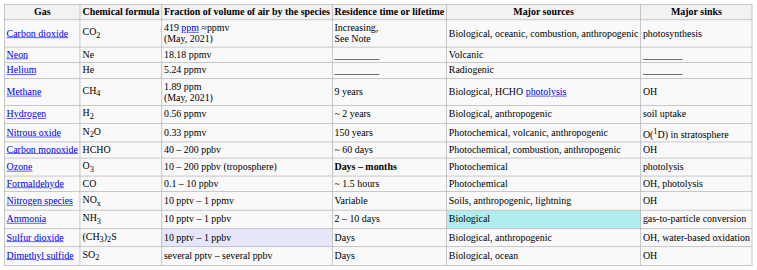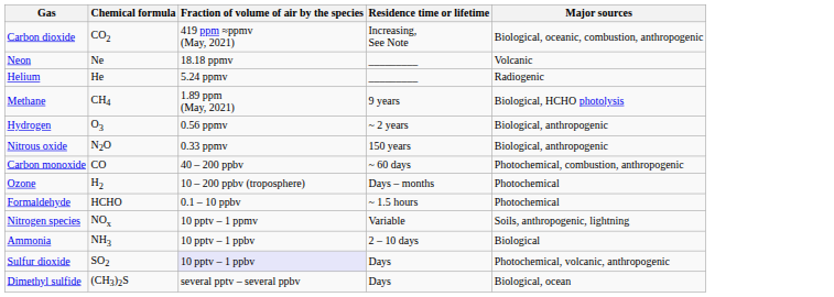- column: Major sinks | photosynthesis | ________ | ________ | OH | soil uptake | O(1D) in stratosphere | OH | photolysis | OH, photolysis | OH | gas-to-particle conversion | OH, water-based oxidation | OH
Hydrogen | Chemical formula: H2 -> O3
Nitrous oxide | Major sources: Photochemical, volcanic, anthropogenic -> Biological, anthropogenic
Carbon monoxide | Chemical formula: HCHO -> CO
Ozone | Chemical formula: O3 -> H2
Ozone | Residence time or lifetime: bold -> normal
Formaldehyde | Chemical formula: CO -> HCHO
Ammonia | Major sources: paleturquoise background -> no background
Sulfur dioxide | Chemical formula: (CH3)2S -> SO2
Sulfur dioxide | Major sources: Biological, anthropogenic -> Photochemical, volcanic, anthropogenic
Dimethyl sulfide | Chemical formula: SO2 -> (CH3)2S
